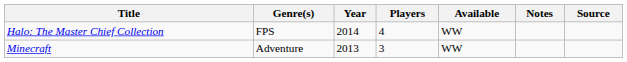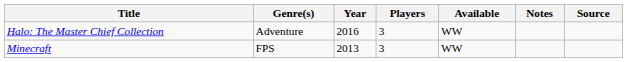Halo: The Master Chief Collection | Genre(s): FPS -> Adventure
Halo: The Master Chief Collection | Year: 2014 -> 2016
Halo: The Master Chief Collection | Players: 4 -> 3
Minecraft | Genre(s): Adventure -> FPS
